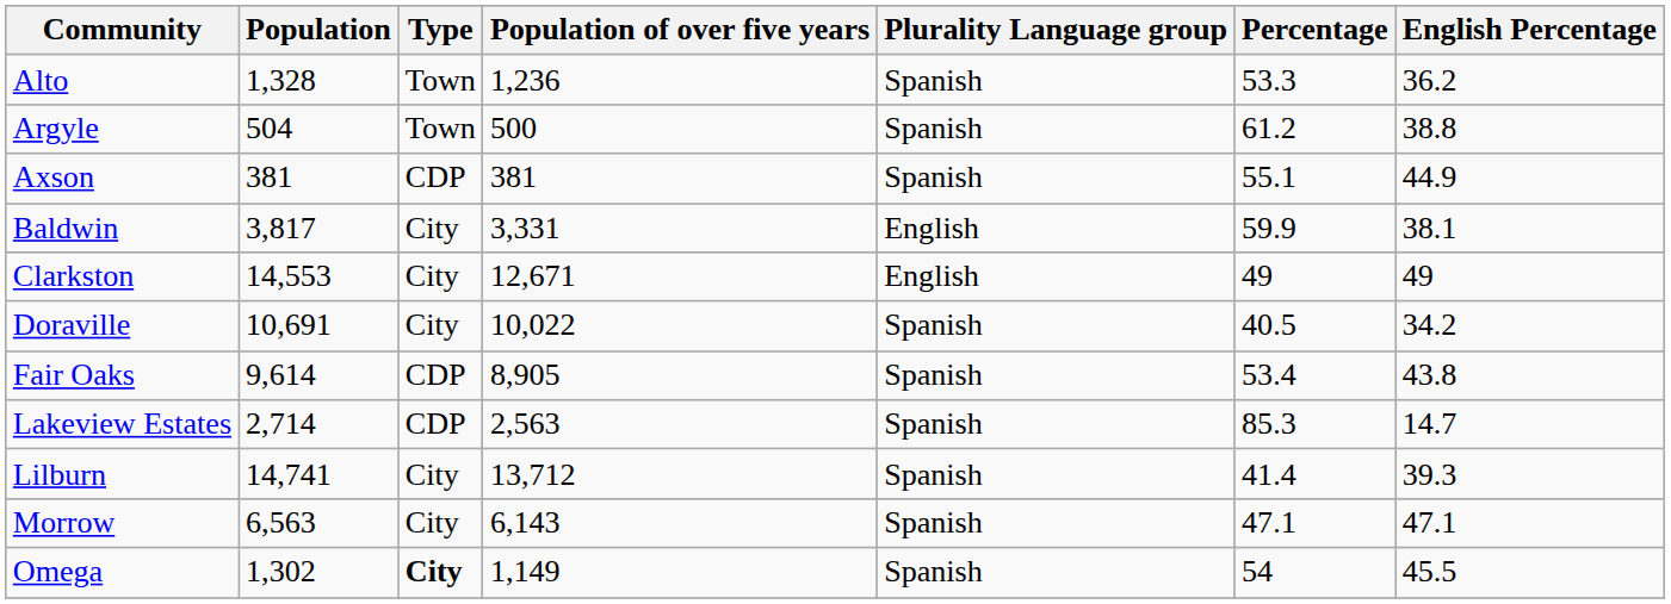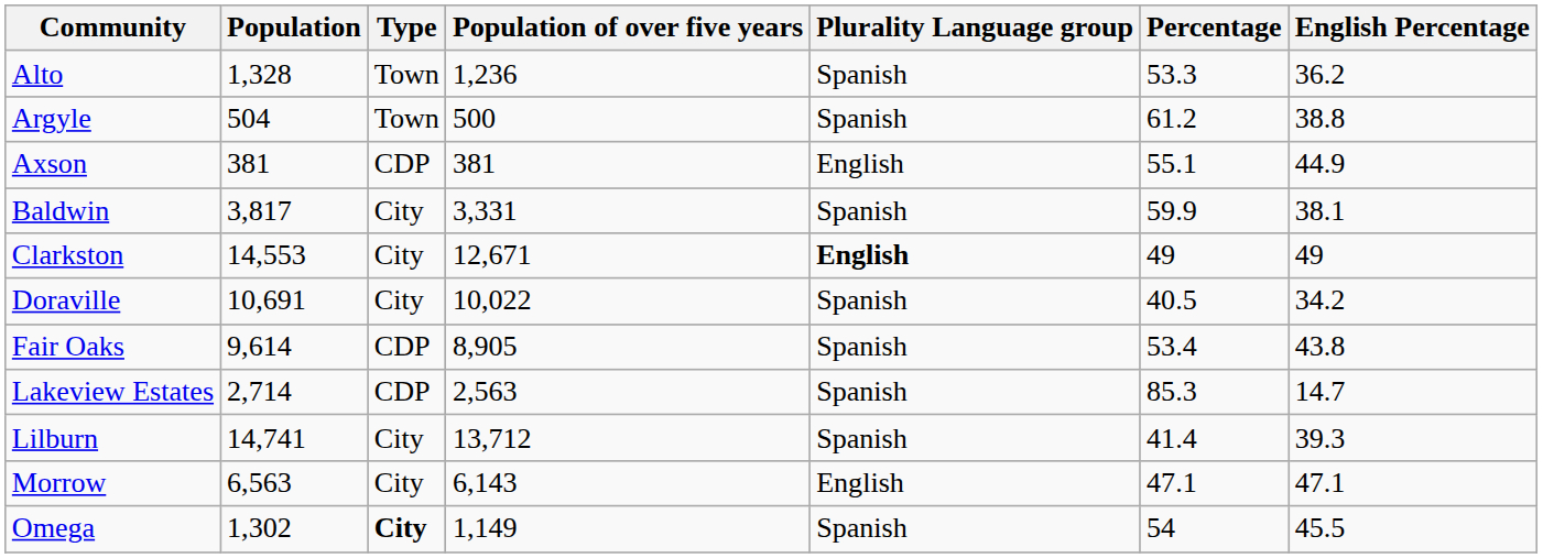Axson | Plurality Language group: Spanish -> English
Baldwin | Plurality Language group: English -> Spanish
Clarkston | Plurality Language group: normal -> bold
Morrow | Plurality Language group: Spanish -> English
